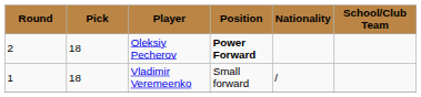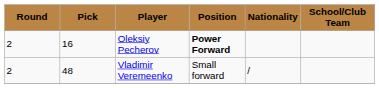Oleksiy Pecherov | Pick: 18 -> 16
Vladimir Veremeenko | Round: 1 -> 2
Vladimir Veremeenko | Pick: 18 -> 48
